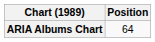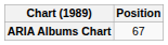ARIA Albums Chart | Position: 64 -> 67
